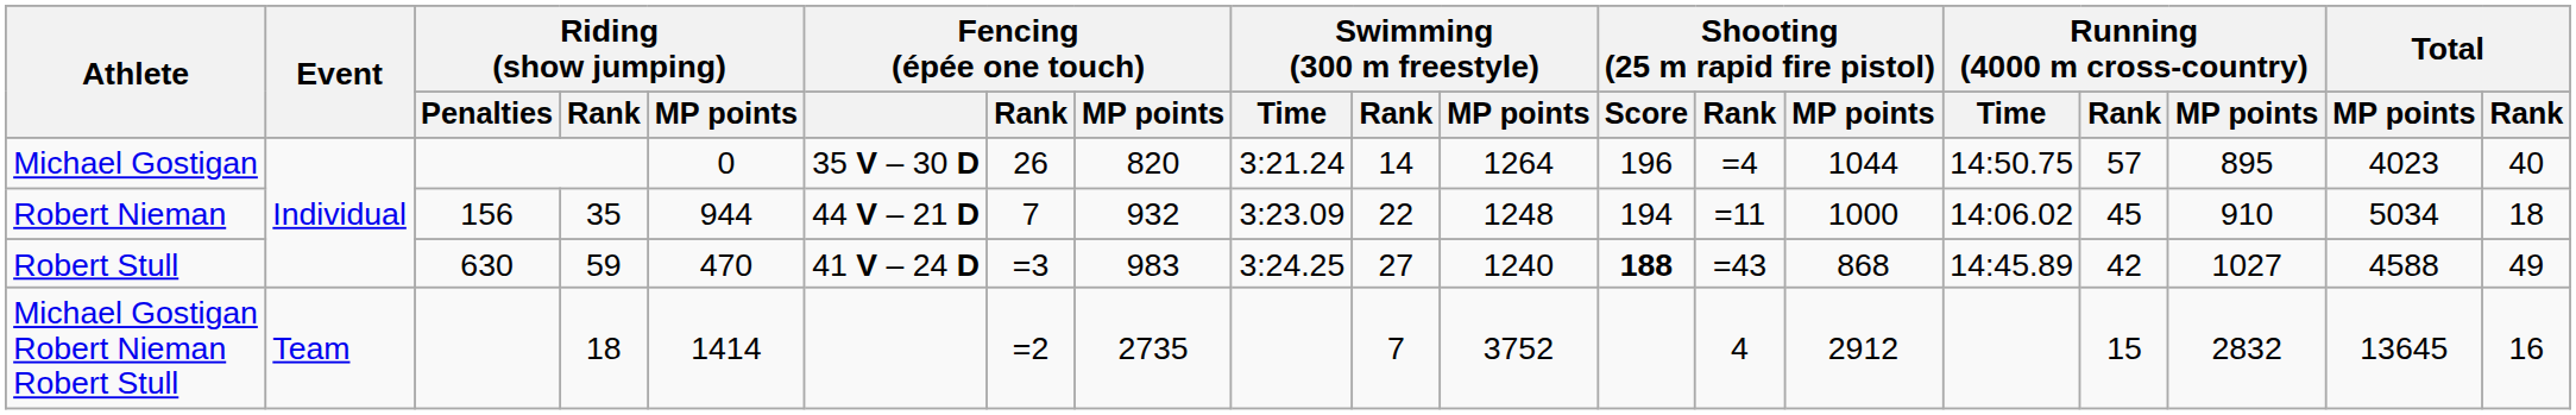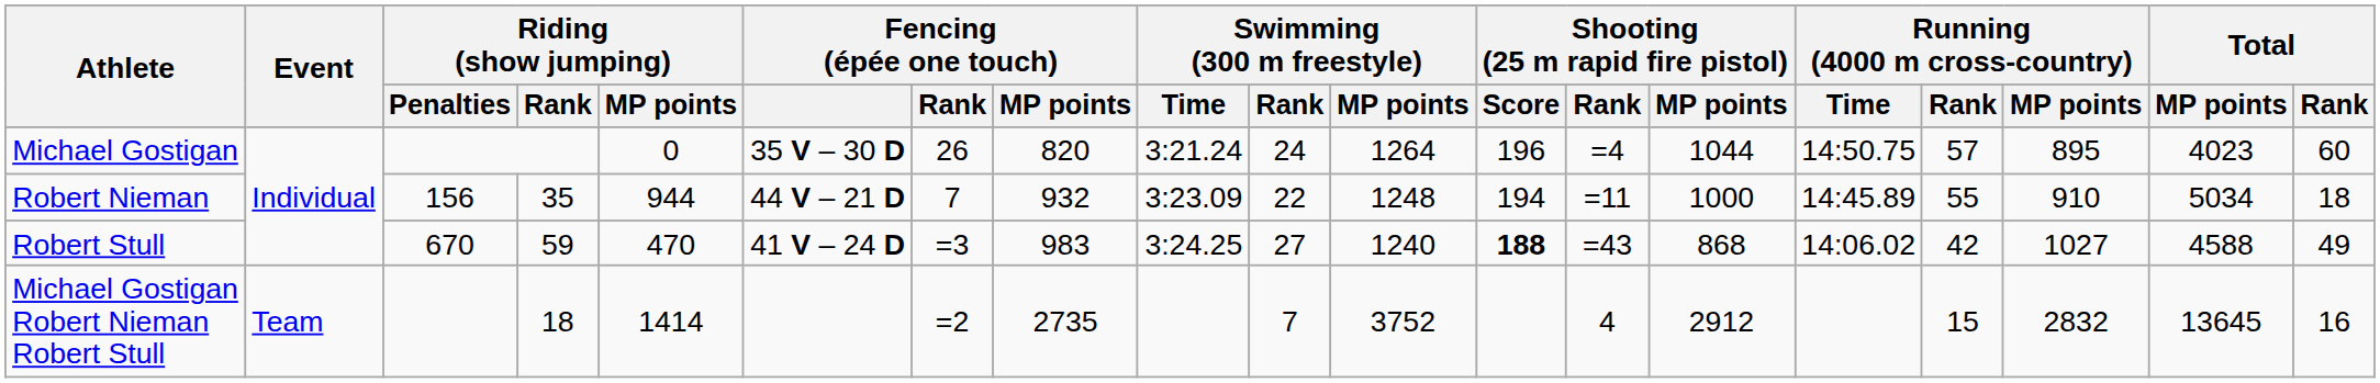Michael Gostigan | Swimming (300 m freestyle) / Rank: 14 -> 24
Michael Gostigan | Total / Rank: 40 -> 60
Robert Nieman | Running (4000 m cross-country) / Time: 14:06.02 -> 14:45.89
Robert Nieman | Running (4000 m cross-country) / Rank: 45 -> 55
Robert Stull | Riding (show jumping) / Penalties: 630 -> 670
Robert Stull | Running (4000 m cross-country) / Time: 14:45.89 -> 14:06.02
